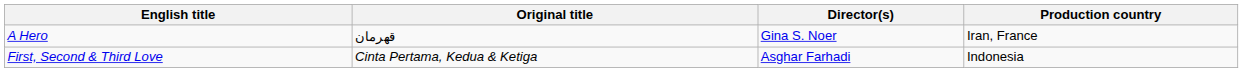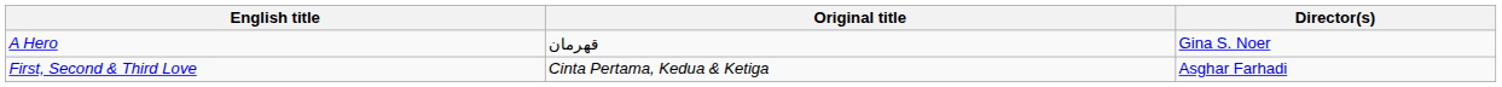- column: Production country | Iran, France | Indonesia
